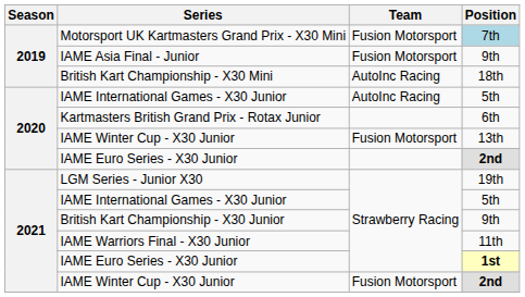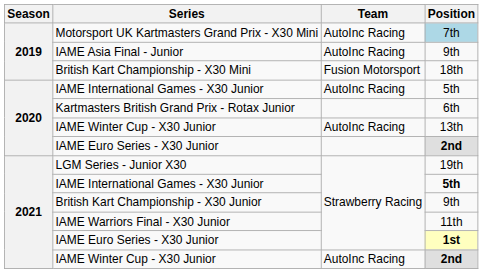Motorsport UK Kartmasters Grand Prix - X30 Mini | Team: Fusion Motorsport -> AutoInc Racing
IAME Asia Final - Junior | Team: Fusion Motorsport -> AutoInc Racing
British Kart Championship - X30 Mini | Team: AutoInc Racing -> Fusion Motorsport
2020 / IAME Winter Cup - X30 Junior | Team: Fusion Motorsport -> AutoInc Racing
2021 / IAME International Games - X30 Junior | Position: normal -> bold
2021 / IAME Winter Cup - X30 Junior | Team: Fusion Motorsport -> AutoInc Racing
